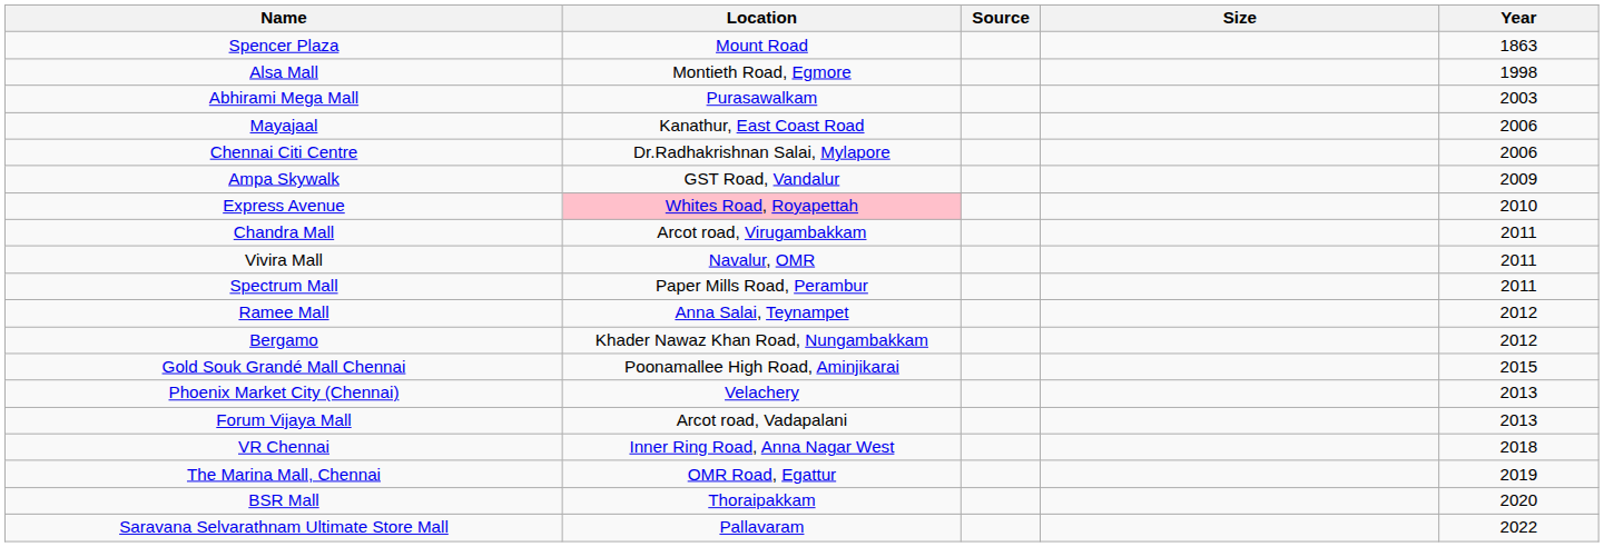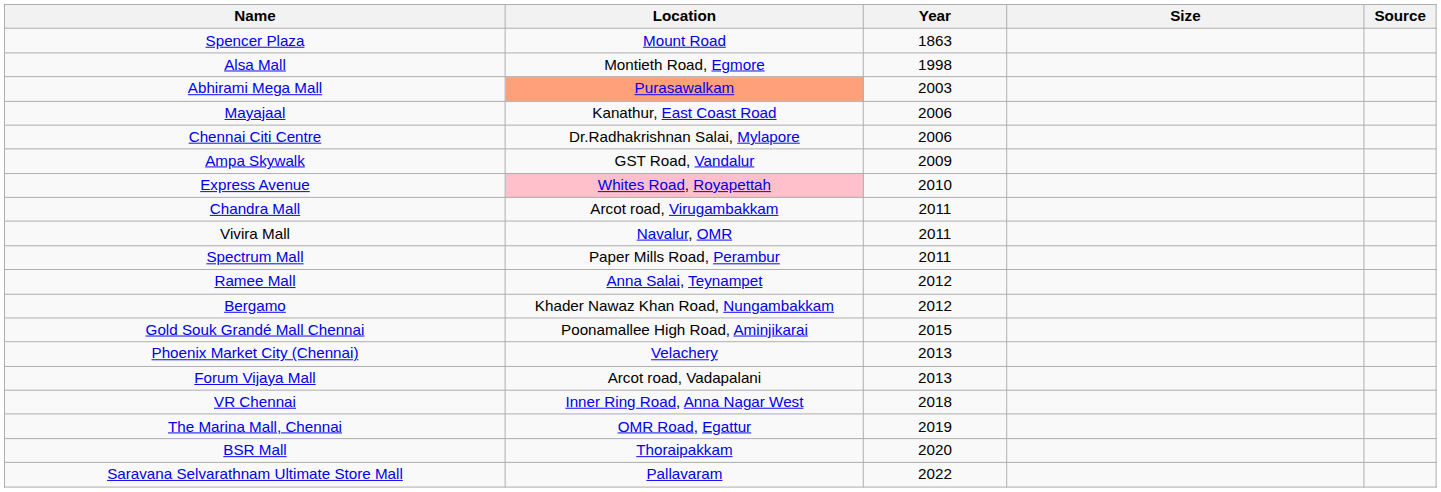columns swapped: Year <-> Source
Abhirami Mega Mall | Location: no background -> lightsalmon background
